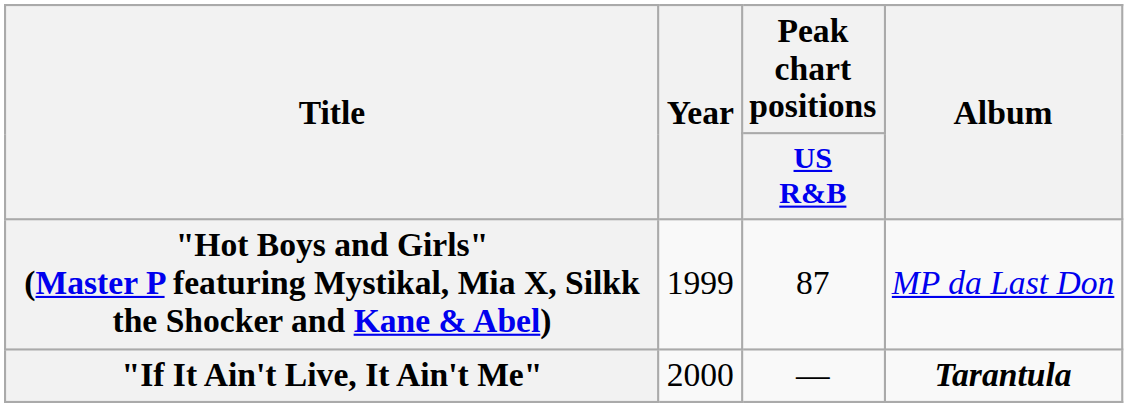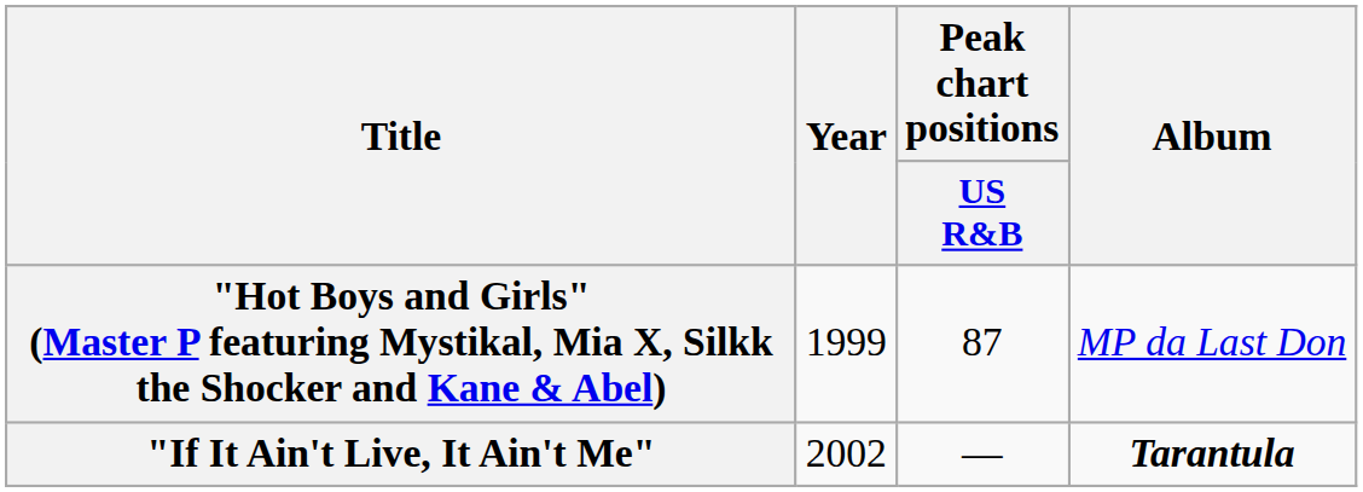"If It Ain't Live, It Ain't Me" | Year: 2000 -> 2002
